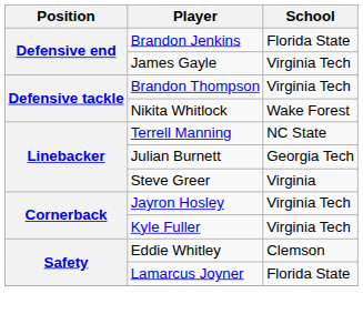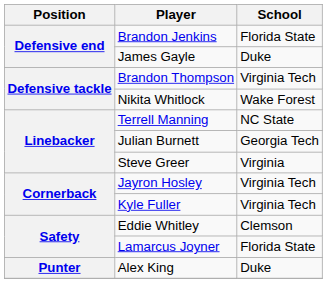James Gayle | School: Virginia Tech -> Duke
+ row: Punter | Alex King | Duke
